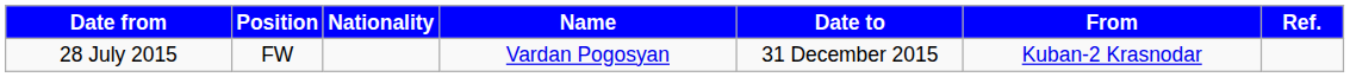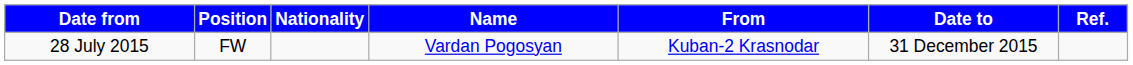columns swapped: From <-> Date to
